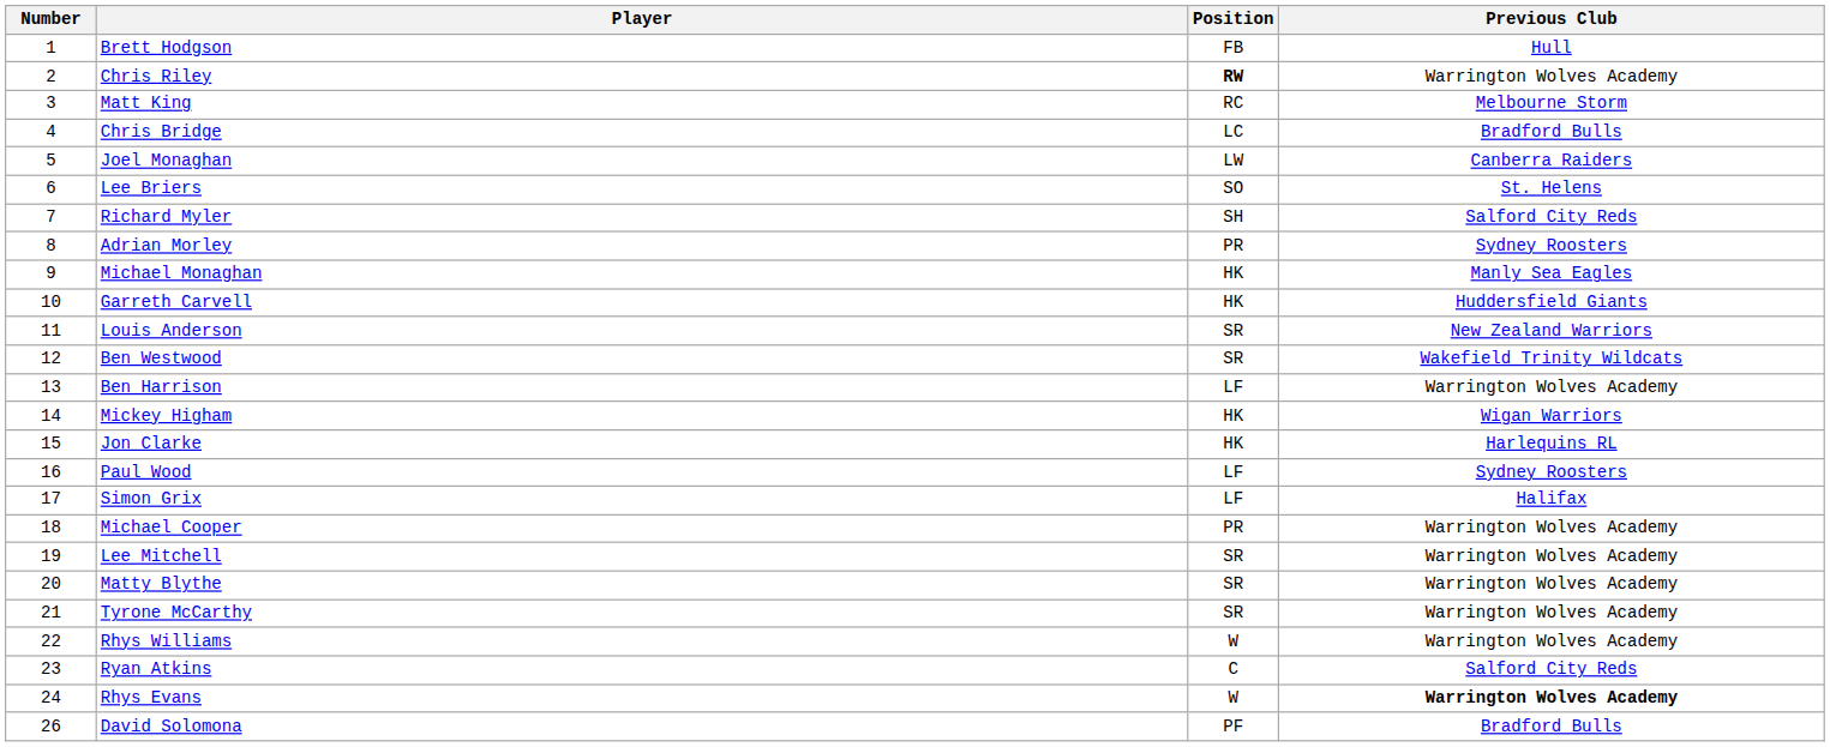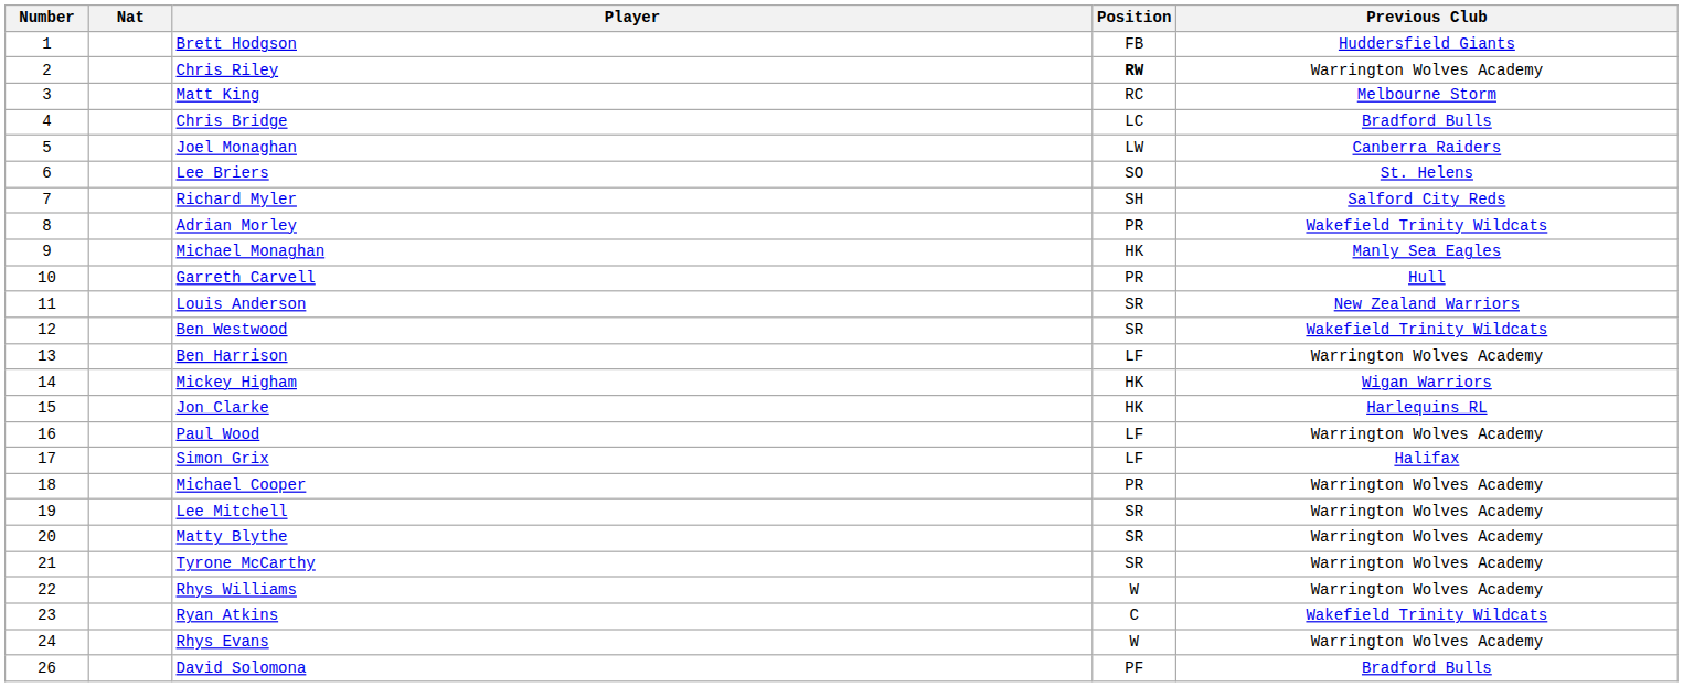+ column: Nat
Brett Hodgson | Previous Club: Hull -> Huddersfield Giants
Adrian Morley | Previous Club: Sydney Roosters -> Wakefield Trinity Wildcats
Garreth Carvell | Position: HK -> PR
Garreth Carvell | Previous Club: Huddersfield Giants -> Hull
Paul Wood | Previous Club: Sydney Roosters -> Warrington Wolves Academy
Ryan Atkins | Previous Club: Salford City Reds -> Wakefield Trinity Wildcats
Rhys Evans | Previous Club: bold -> normal
